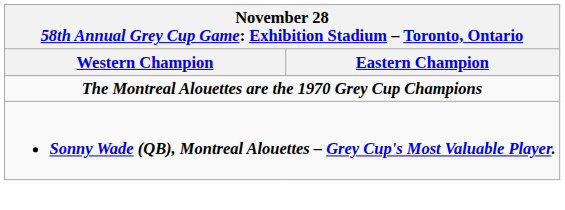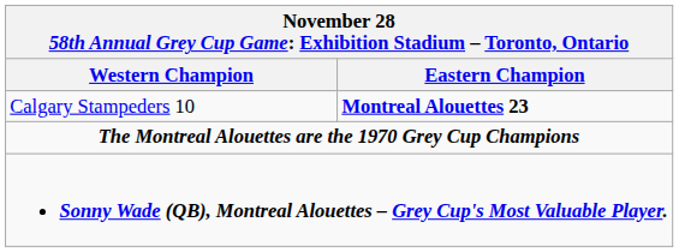+ row: Calgary Stampeders 10 | Montreal Alouettes 23
